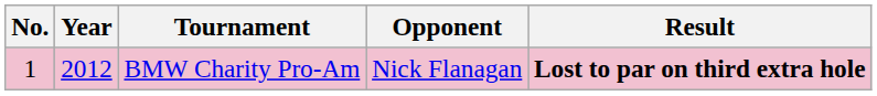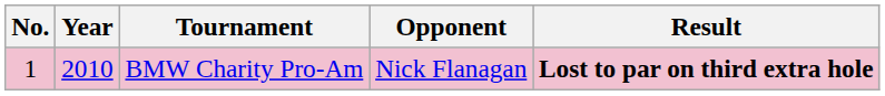BMW Charity Pro-Am | Year: 2012 -> 2010
